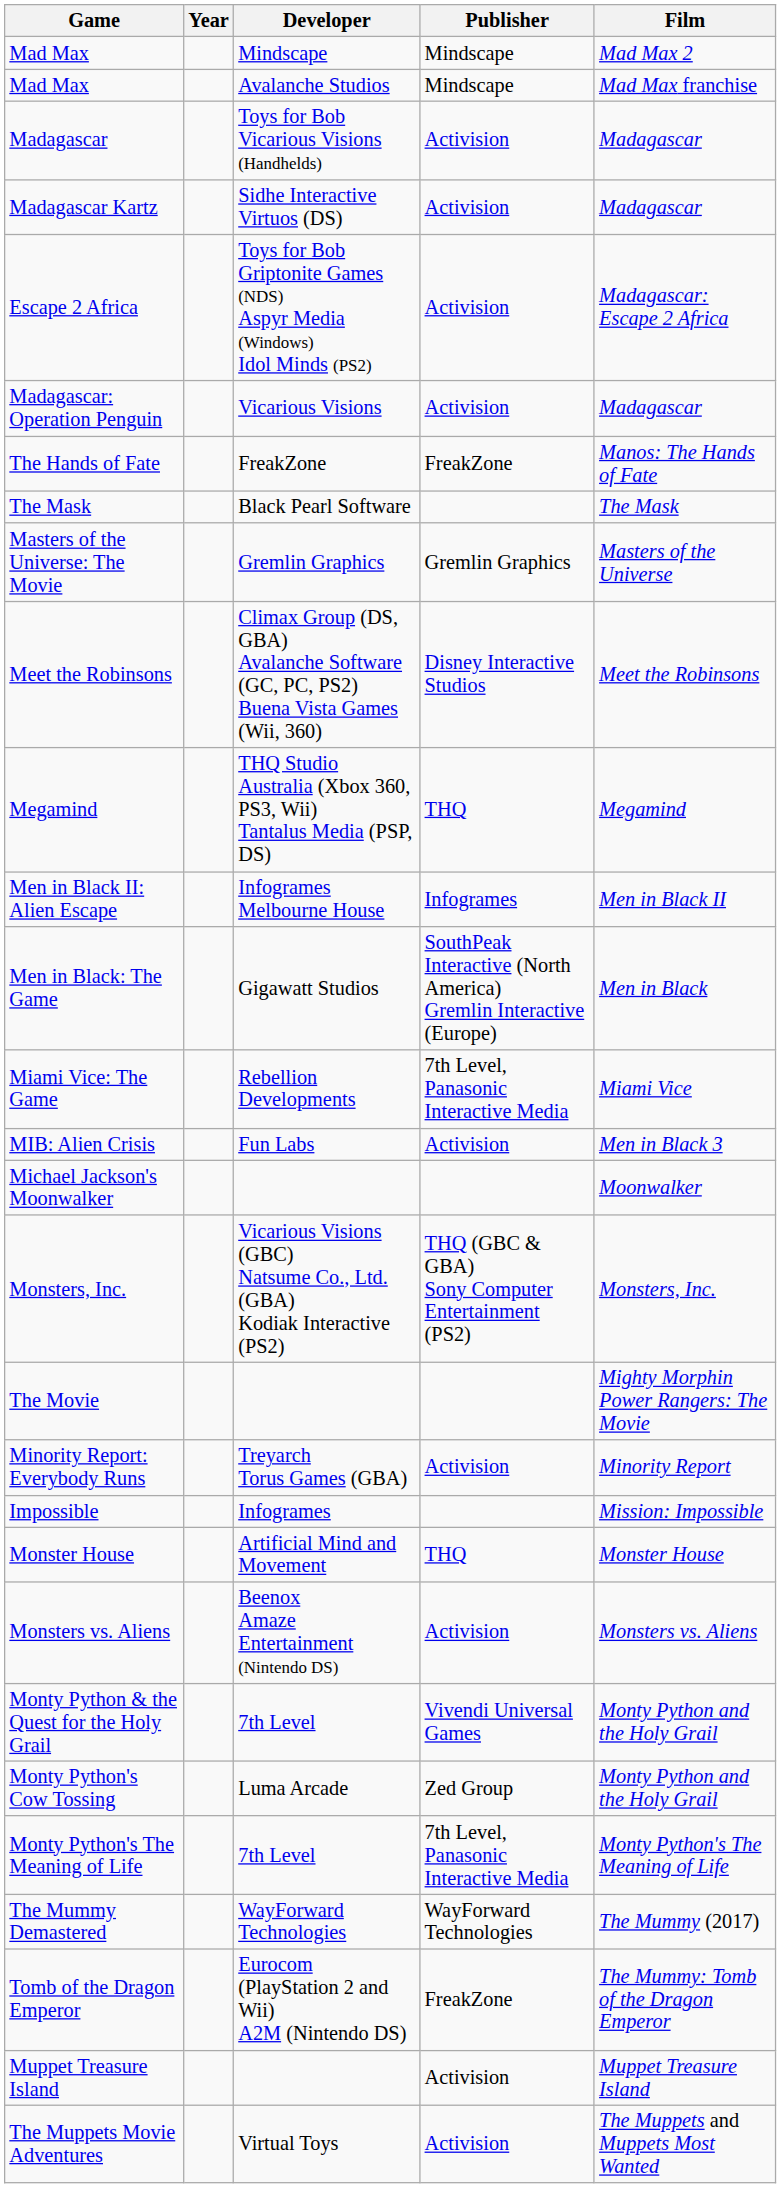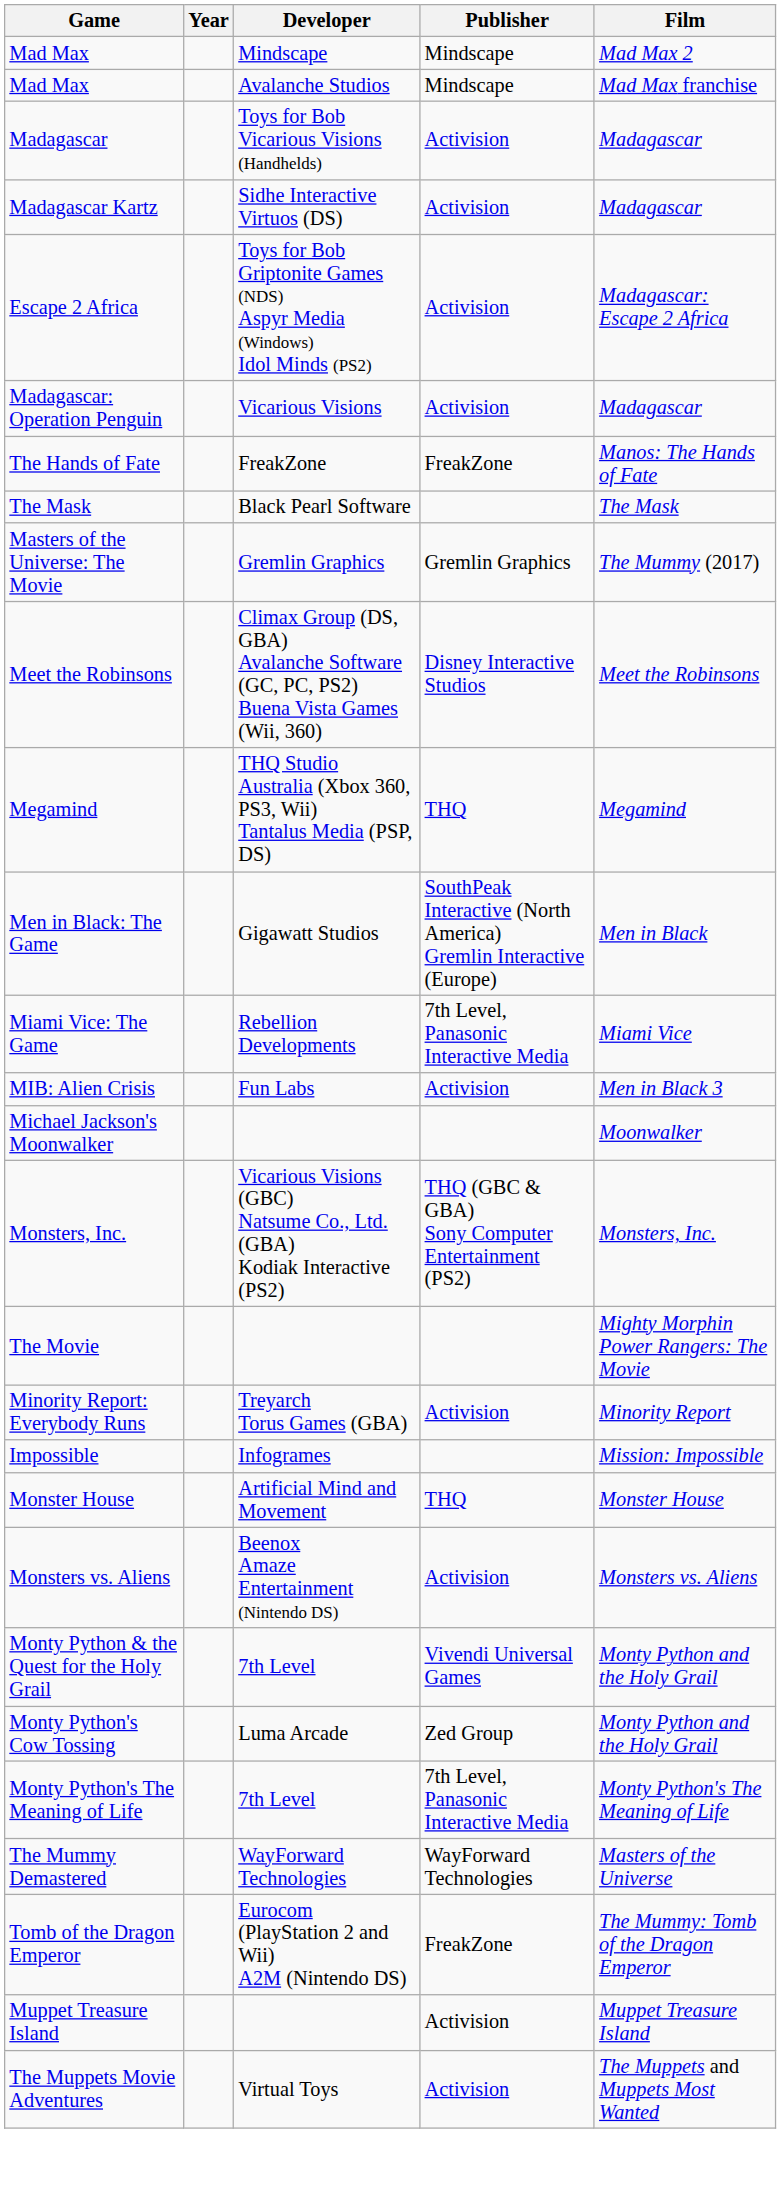Masters of the Universe: The Movie | Film: Masters of the Universe -> The Mummy (2017)
- row: Men in Black II: Alien Escape | Infogrames Melbourne House | Infogrames | Men in Black II
The Mummy Demastered | Film: The Mummy (2017) -> Masters of the Universe
